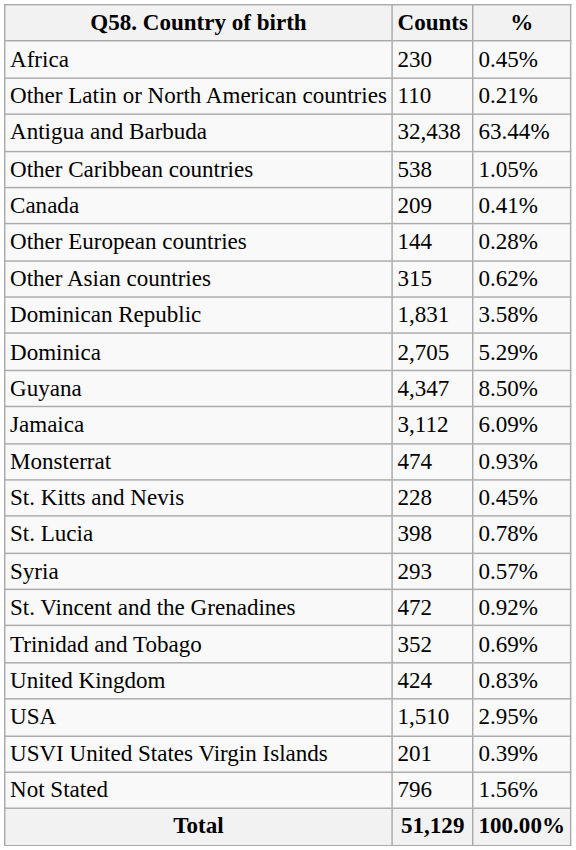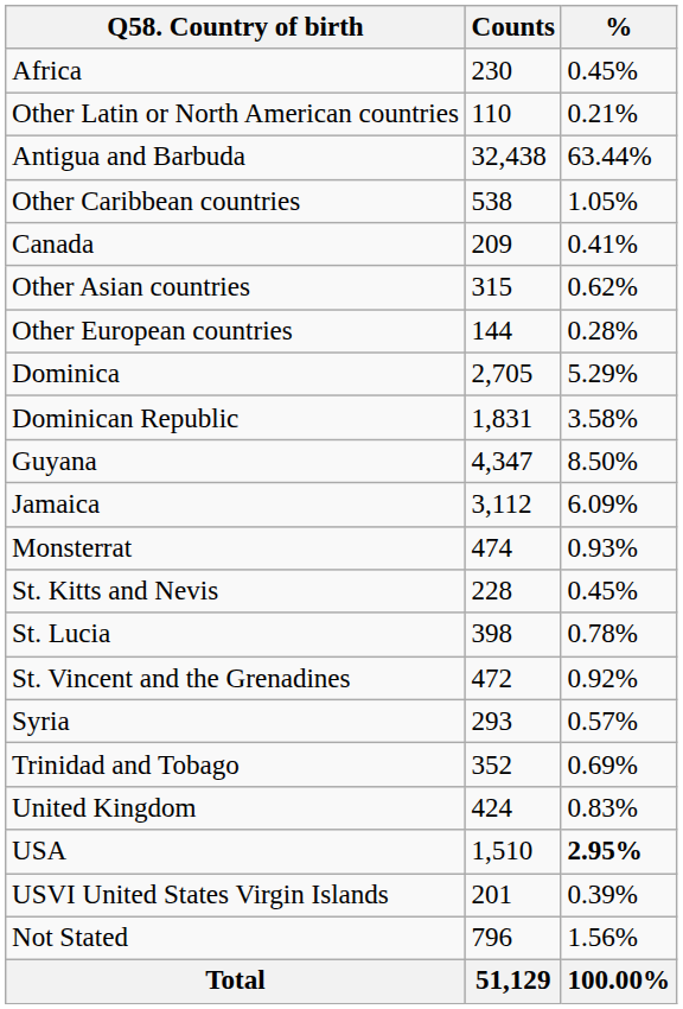rows swapped: Other Asian countries <-> Other European countries
rows swapped: Dominica <-> Dominican Republic
rows swapped: St. Vincent and the Grenadines <-> Syria
USA | %: normal -> bold
